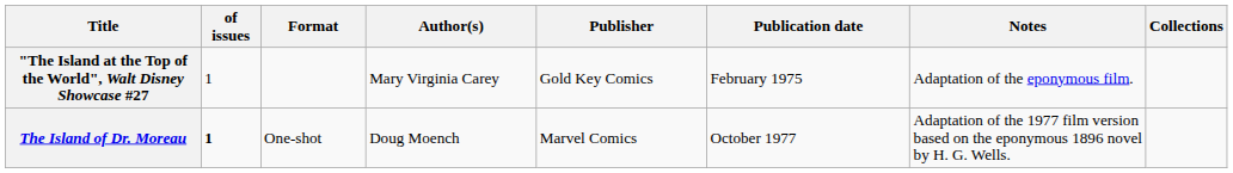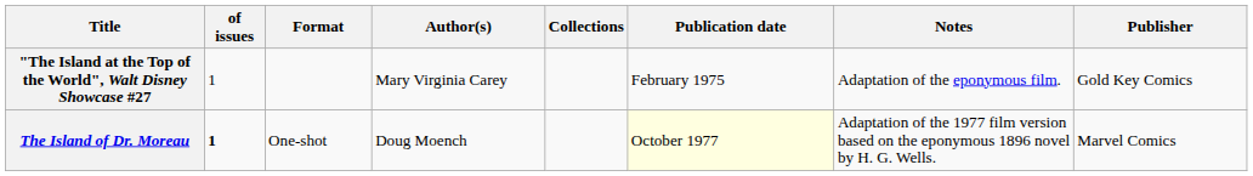columns swapped: Publisher <-> Collections
The Island of Dr. Moreau | Publication date: no background -> lightyellow background
